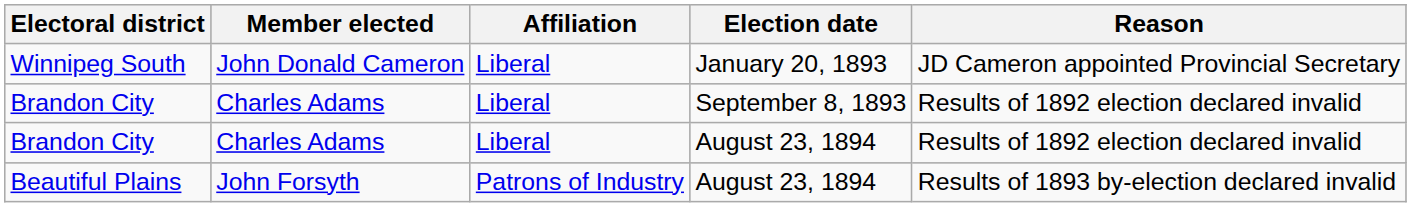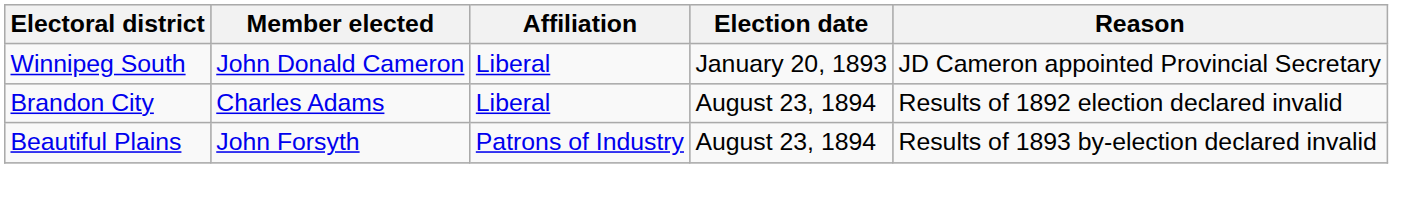- row: Brandon City | Charles Adams | Liberal | September 8, 1893 | Results of 1892 election declared invalid
